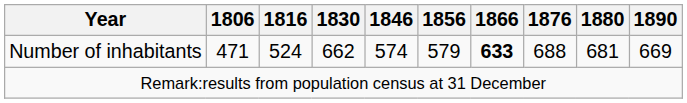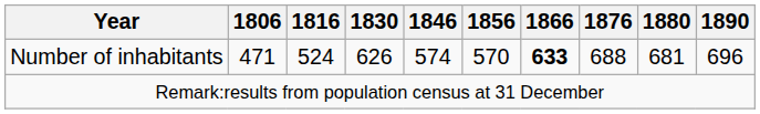Number of inhabitants | 1830: 662 -> 626
Number of inhabitants | 1856: 579 -> 570
Number of inhabitants | 1890: 669 -> 696
